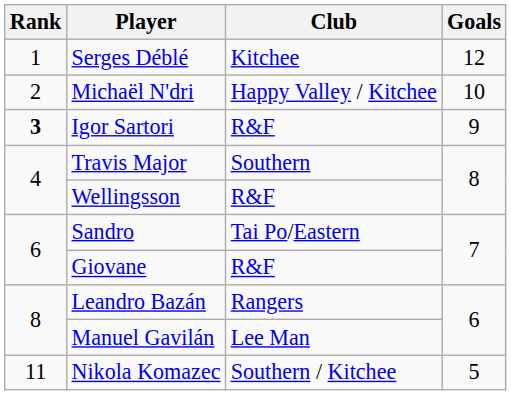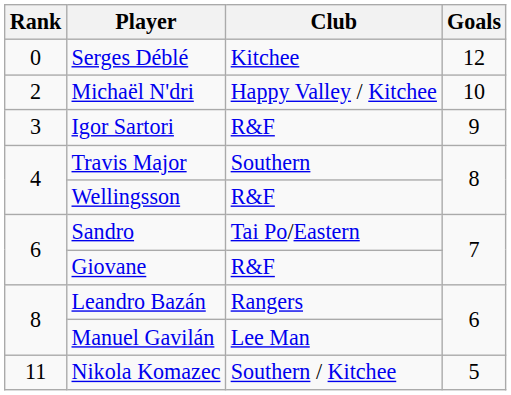Serges Déblé | Rank: 1 -> 0
Igor Sartori | Rank: bold -> normal
